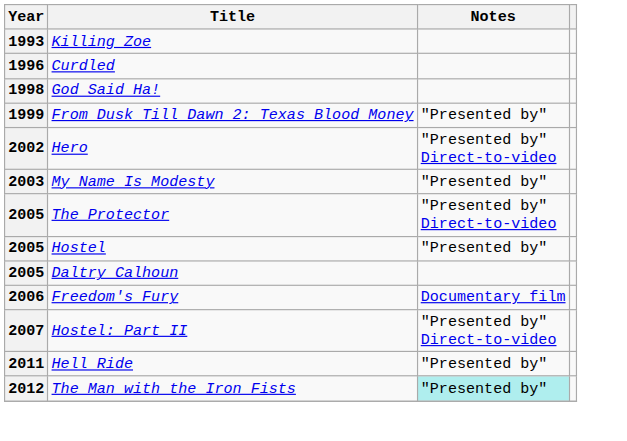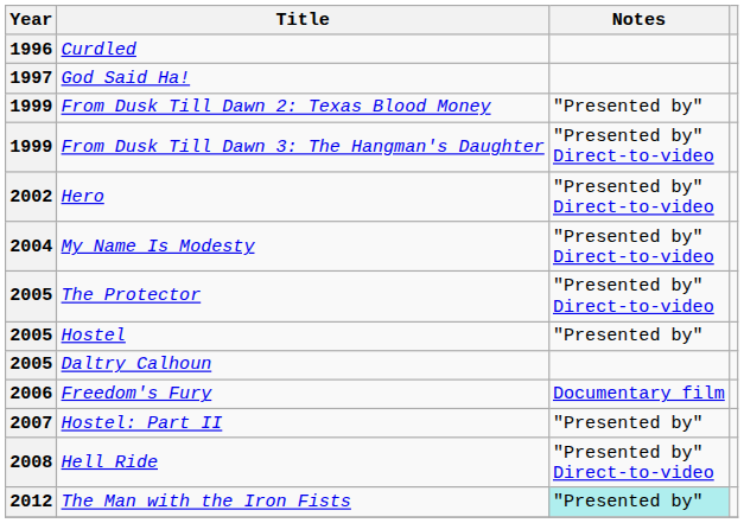- row: 1993 | Killing Zoe
God Said Ha! | Year: 1998 -> 1997
+ row: 1999 | From Dusk Till Dawn 3: The Hangman's Daughter | "Presented by" Direct-to-video
My Name Is Modesty | Year: 2003 -> 2004
My Name Is Modesty | Notes: "Presented by" -> "Presented by" Direct-to-video
Hostel: Part II | Notes: "Presented by" Direct-to-video -> "Presented by"
Hell Ride | Year: 2011 -> 2008
Hell Ride | Notes: "Presented by" -> "Presented by" Direct-to-video
